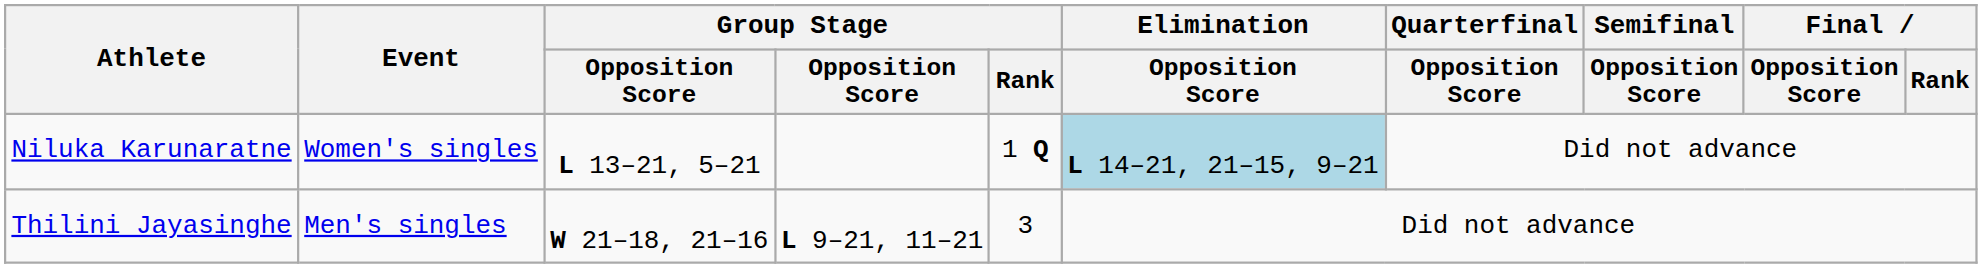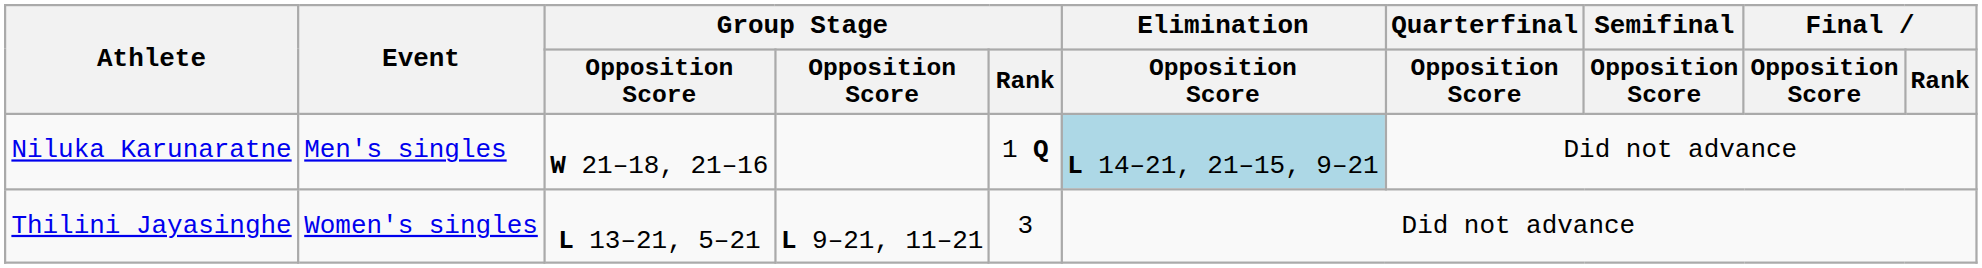Niluka Karunaratne | Event: Women's singles -> Men's singles
Niluka Karunaratne | column 3: L 13–21, 5–21 -> W 21–18, 21–16
Thilini Jayasinghe | Event: Men's singles -> Women's singles
Thilini Jayasinghe | column 3: W 21–18, 21–16 -> L 13–21, 5–21
